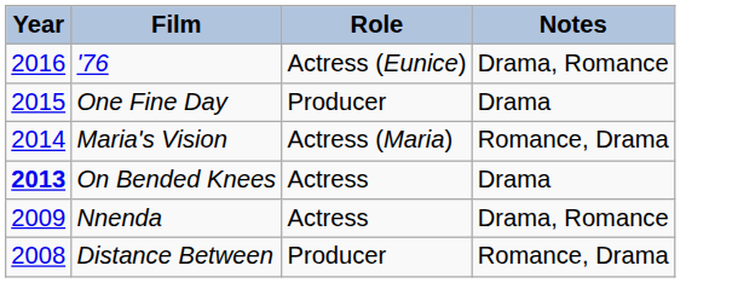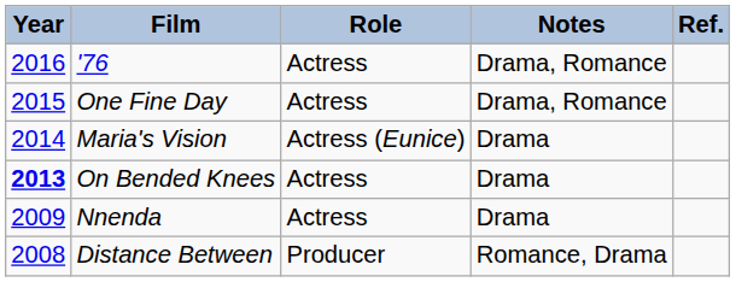+ column: Ref.
'76 | Role: Actress (Eunice) -> Actress
One Fine Day | Role: Producer -> Actress
One Fine Day | Notes: Drama -> Drama, Romance
Maria's Vision | Role: Actress (Maria) -> Actress (Eunice)
Maria's Vision | Notes: Romance, Drama -> Drama
Nnenda | Notes: Drama, Romance -> Drama
